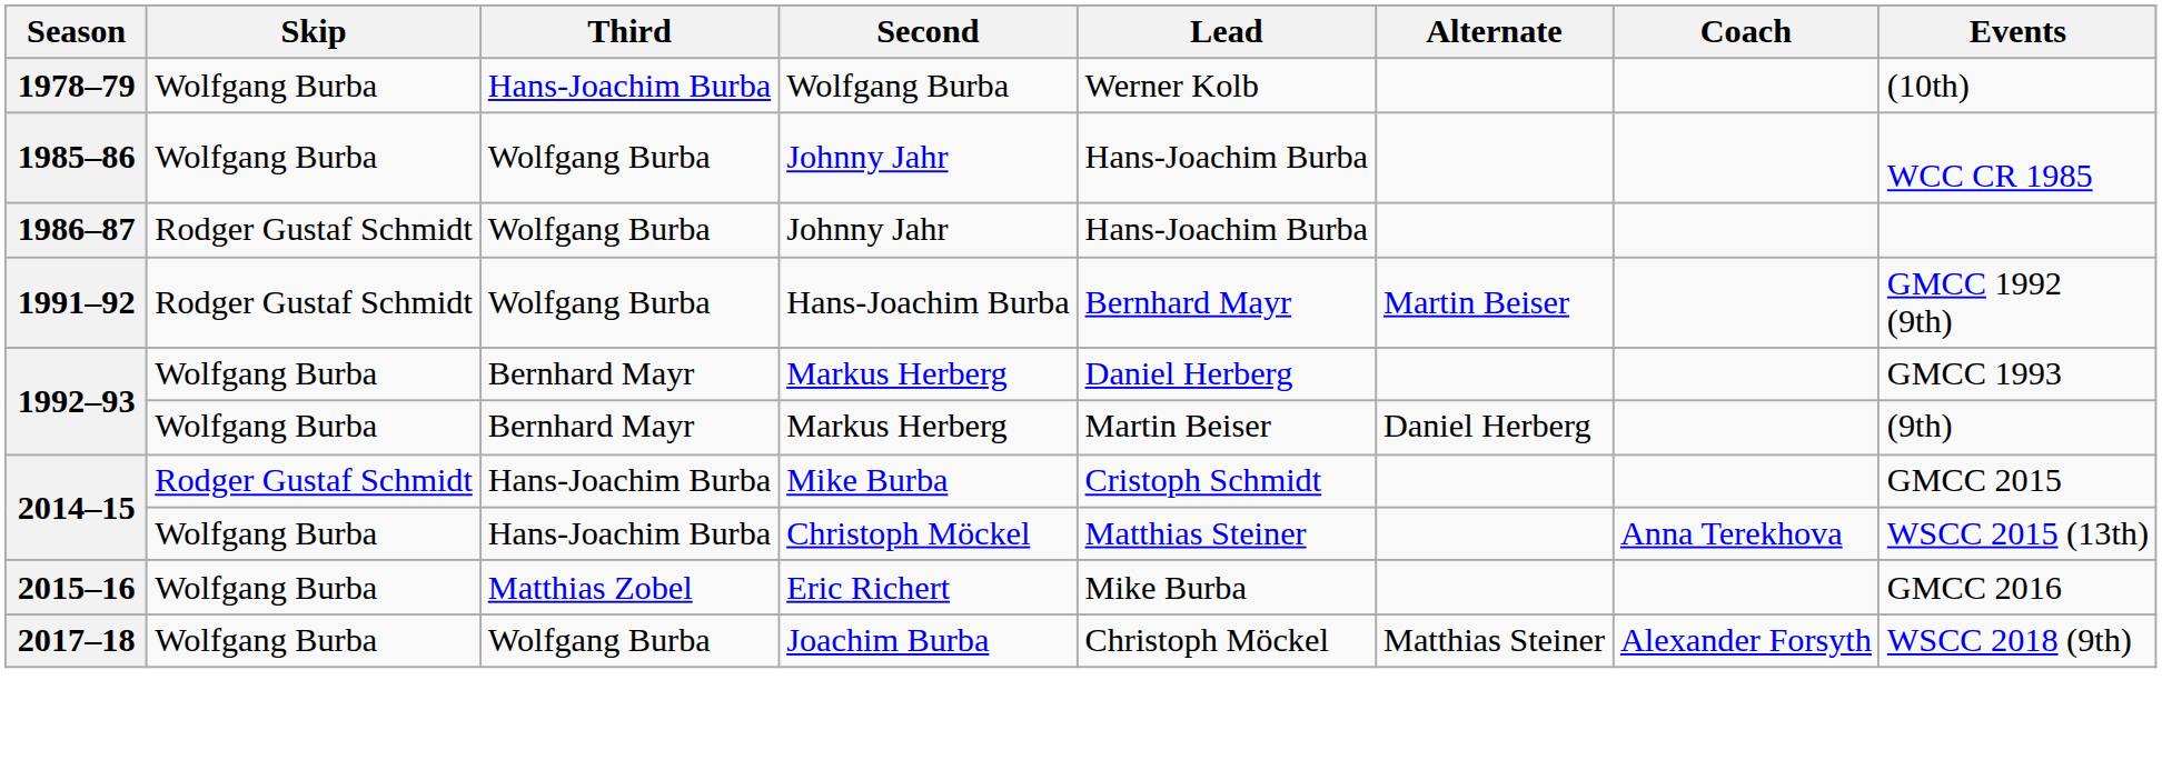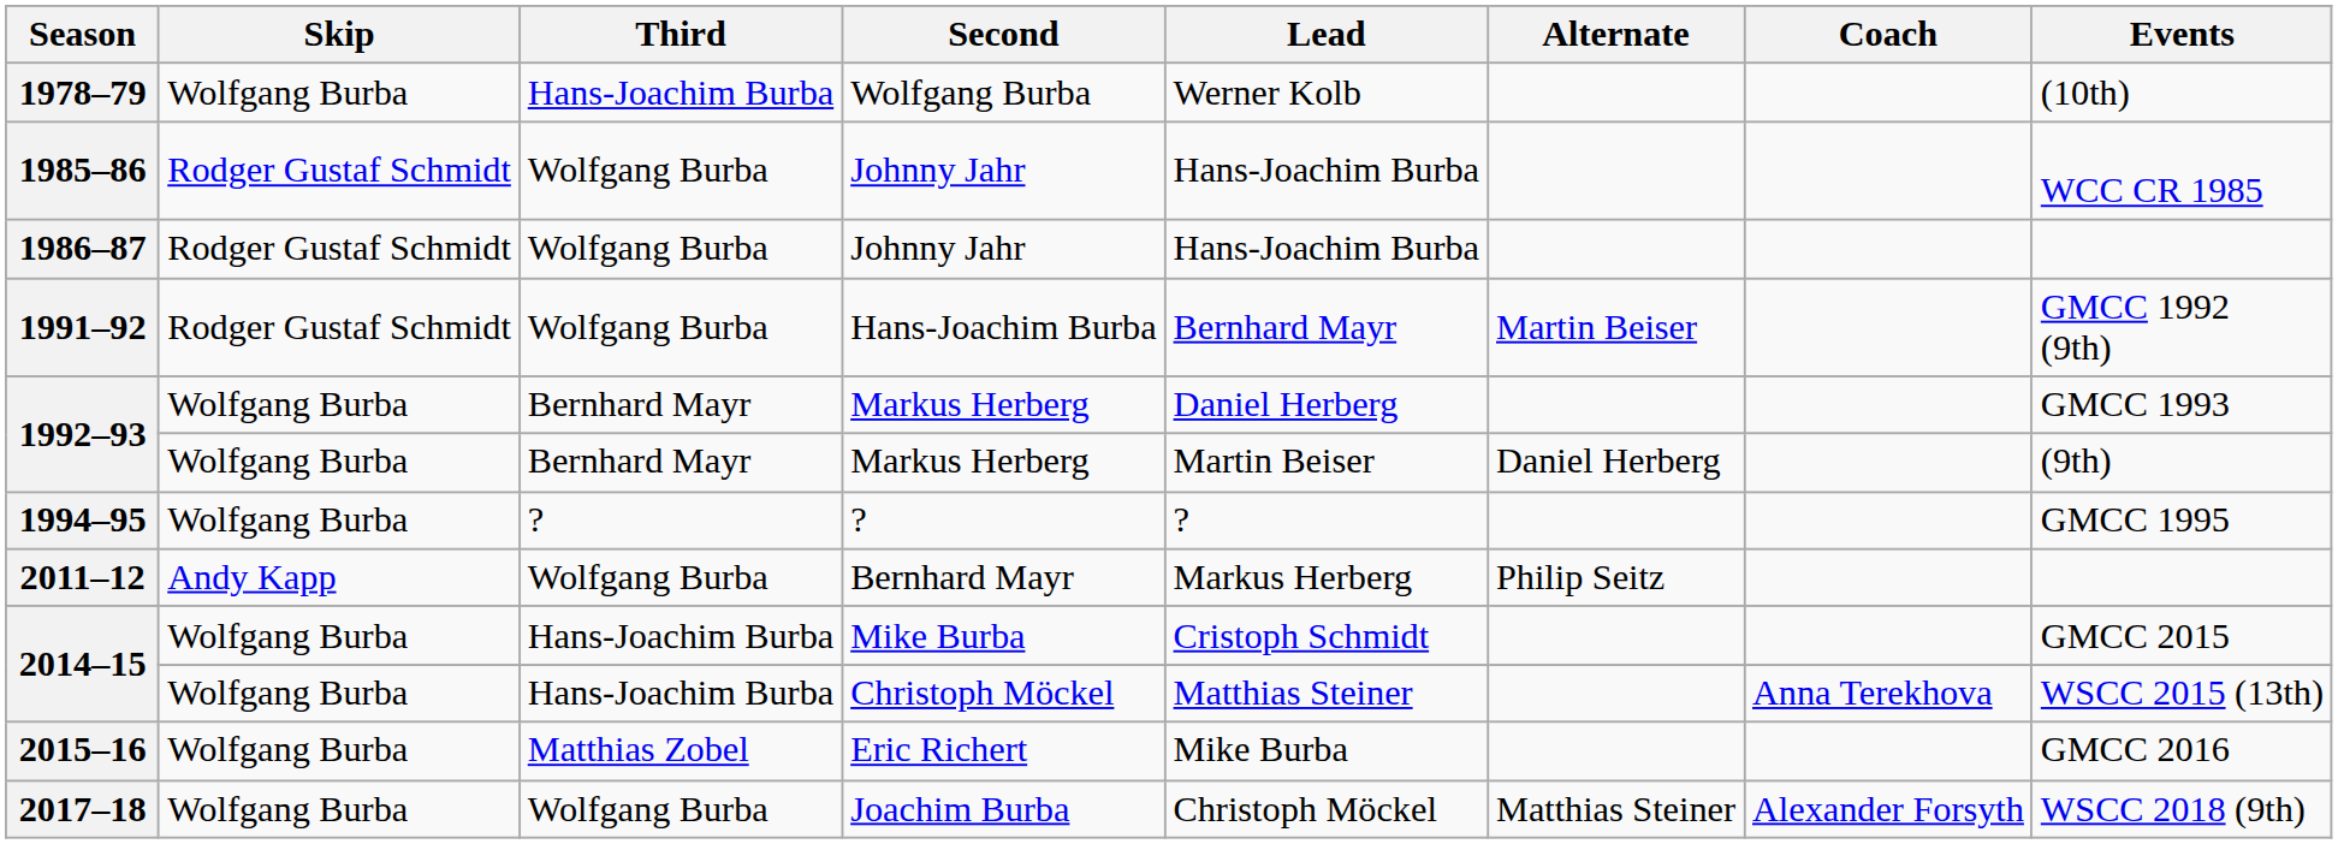1985–86 | Skip: Wolfgang Burba -> Rodger Gustaf Schmidt
+ row: 1994–95 | Wolfgang Burba | ? | ? | ? | GMCC 1995
+ row: 2011–12 | Andy Kapp | Wolfgang Burba | Bernhard Mayr | Markus Herberg | Philip Seitz
2014–15 / Mike Burba | Skip: Rodger Gustaf Schmidt -> Wolfgang Burba
